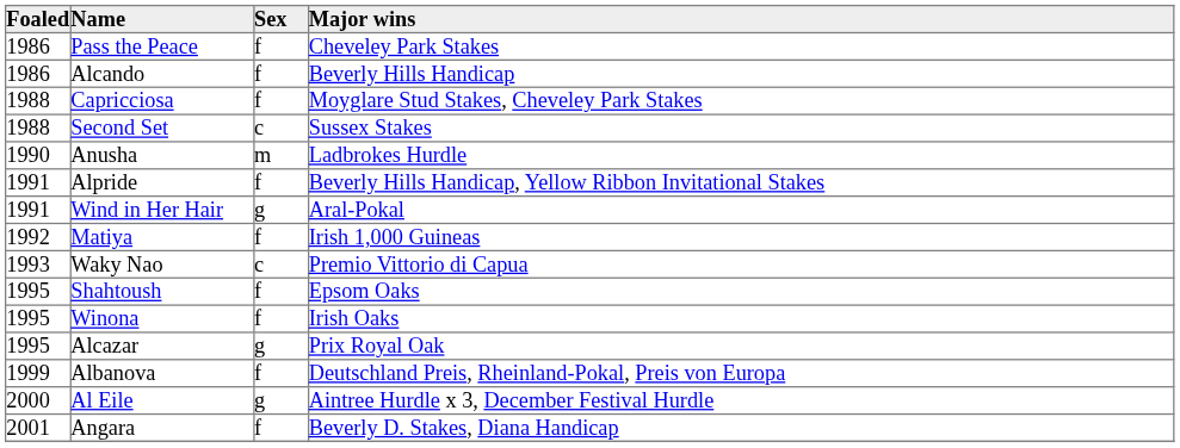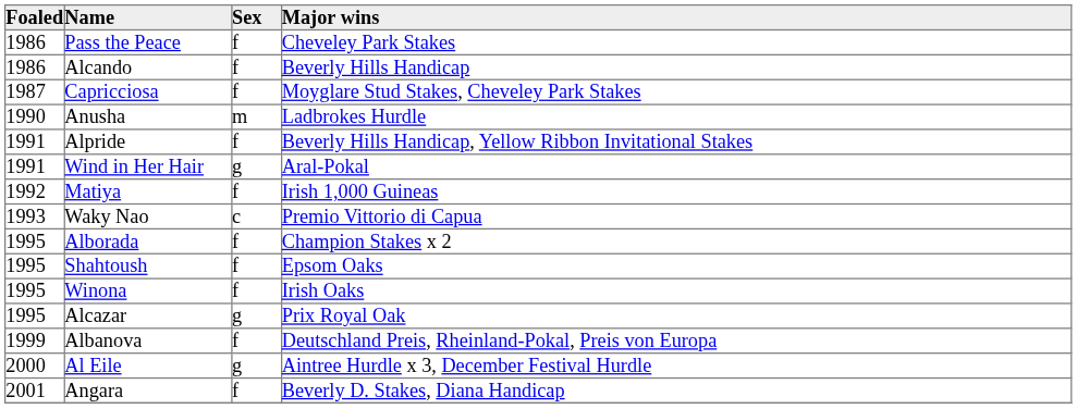Capricciosa | Foaled: 1988 -> 1987
- row: 1988 | Second Set | c | Sussex Stakes
+ row: 1995 | Alborada | f | Champion Stakes x 2
